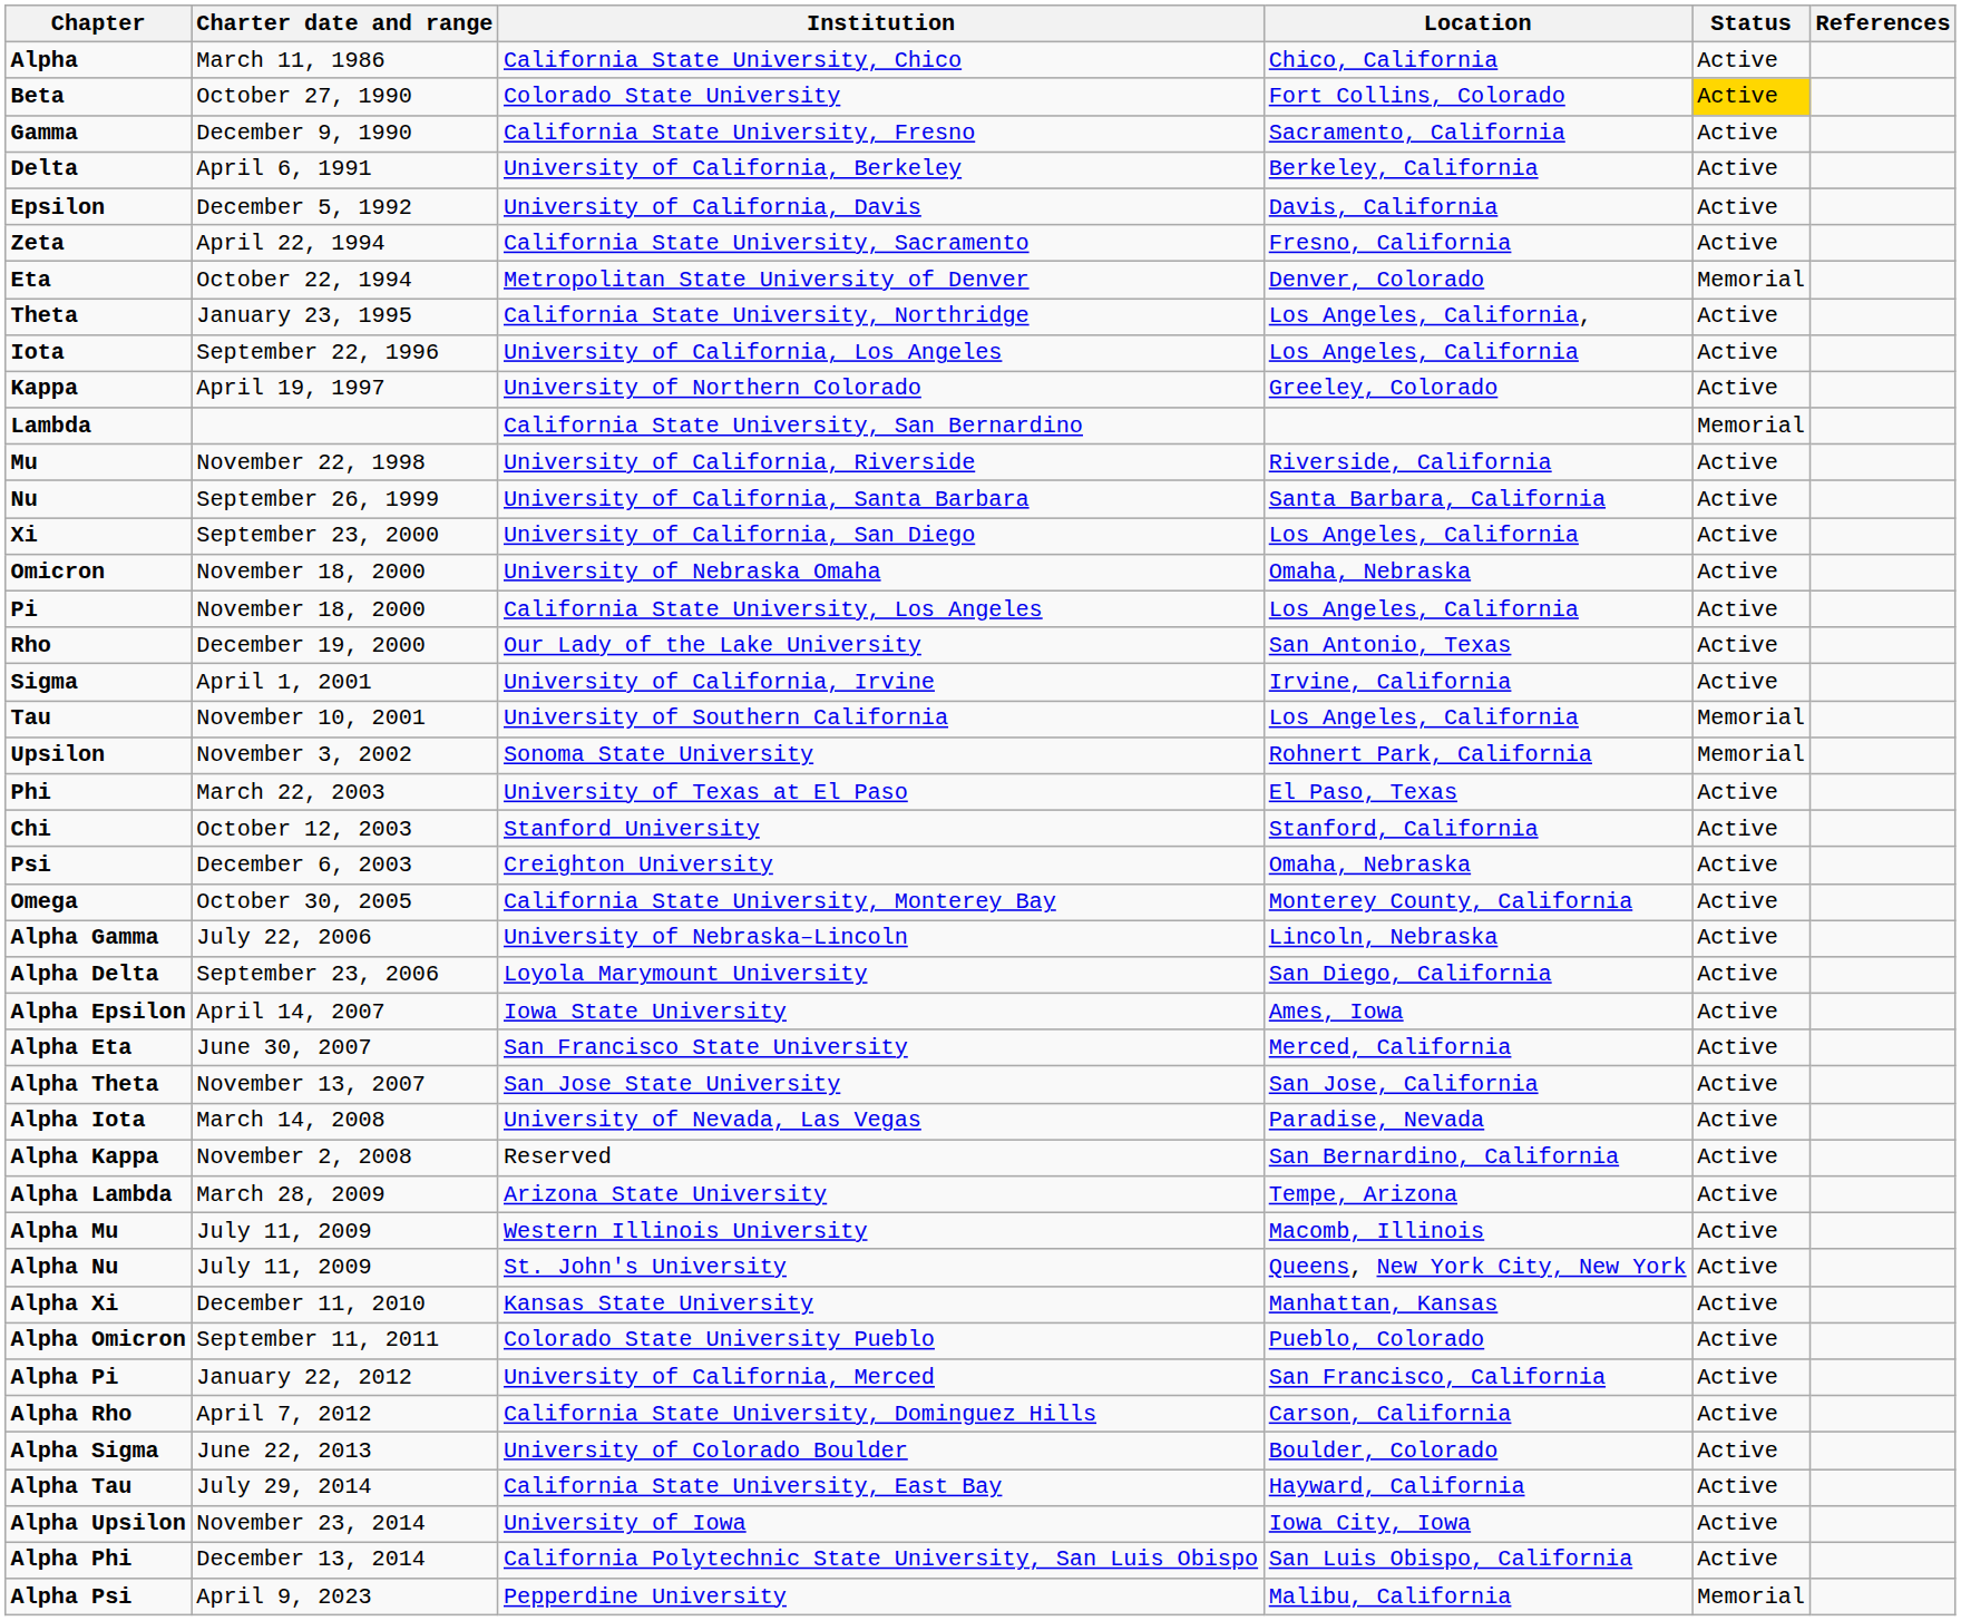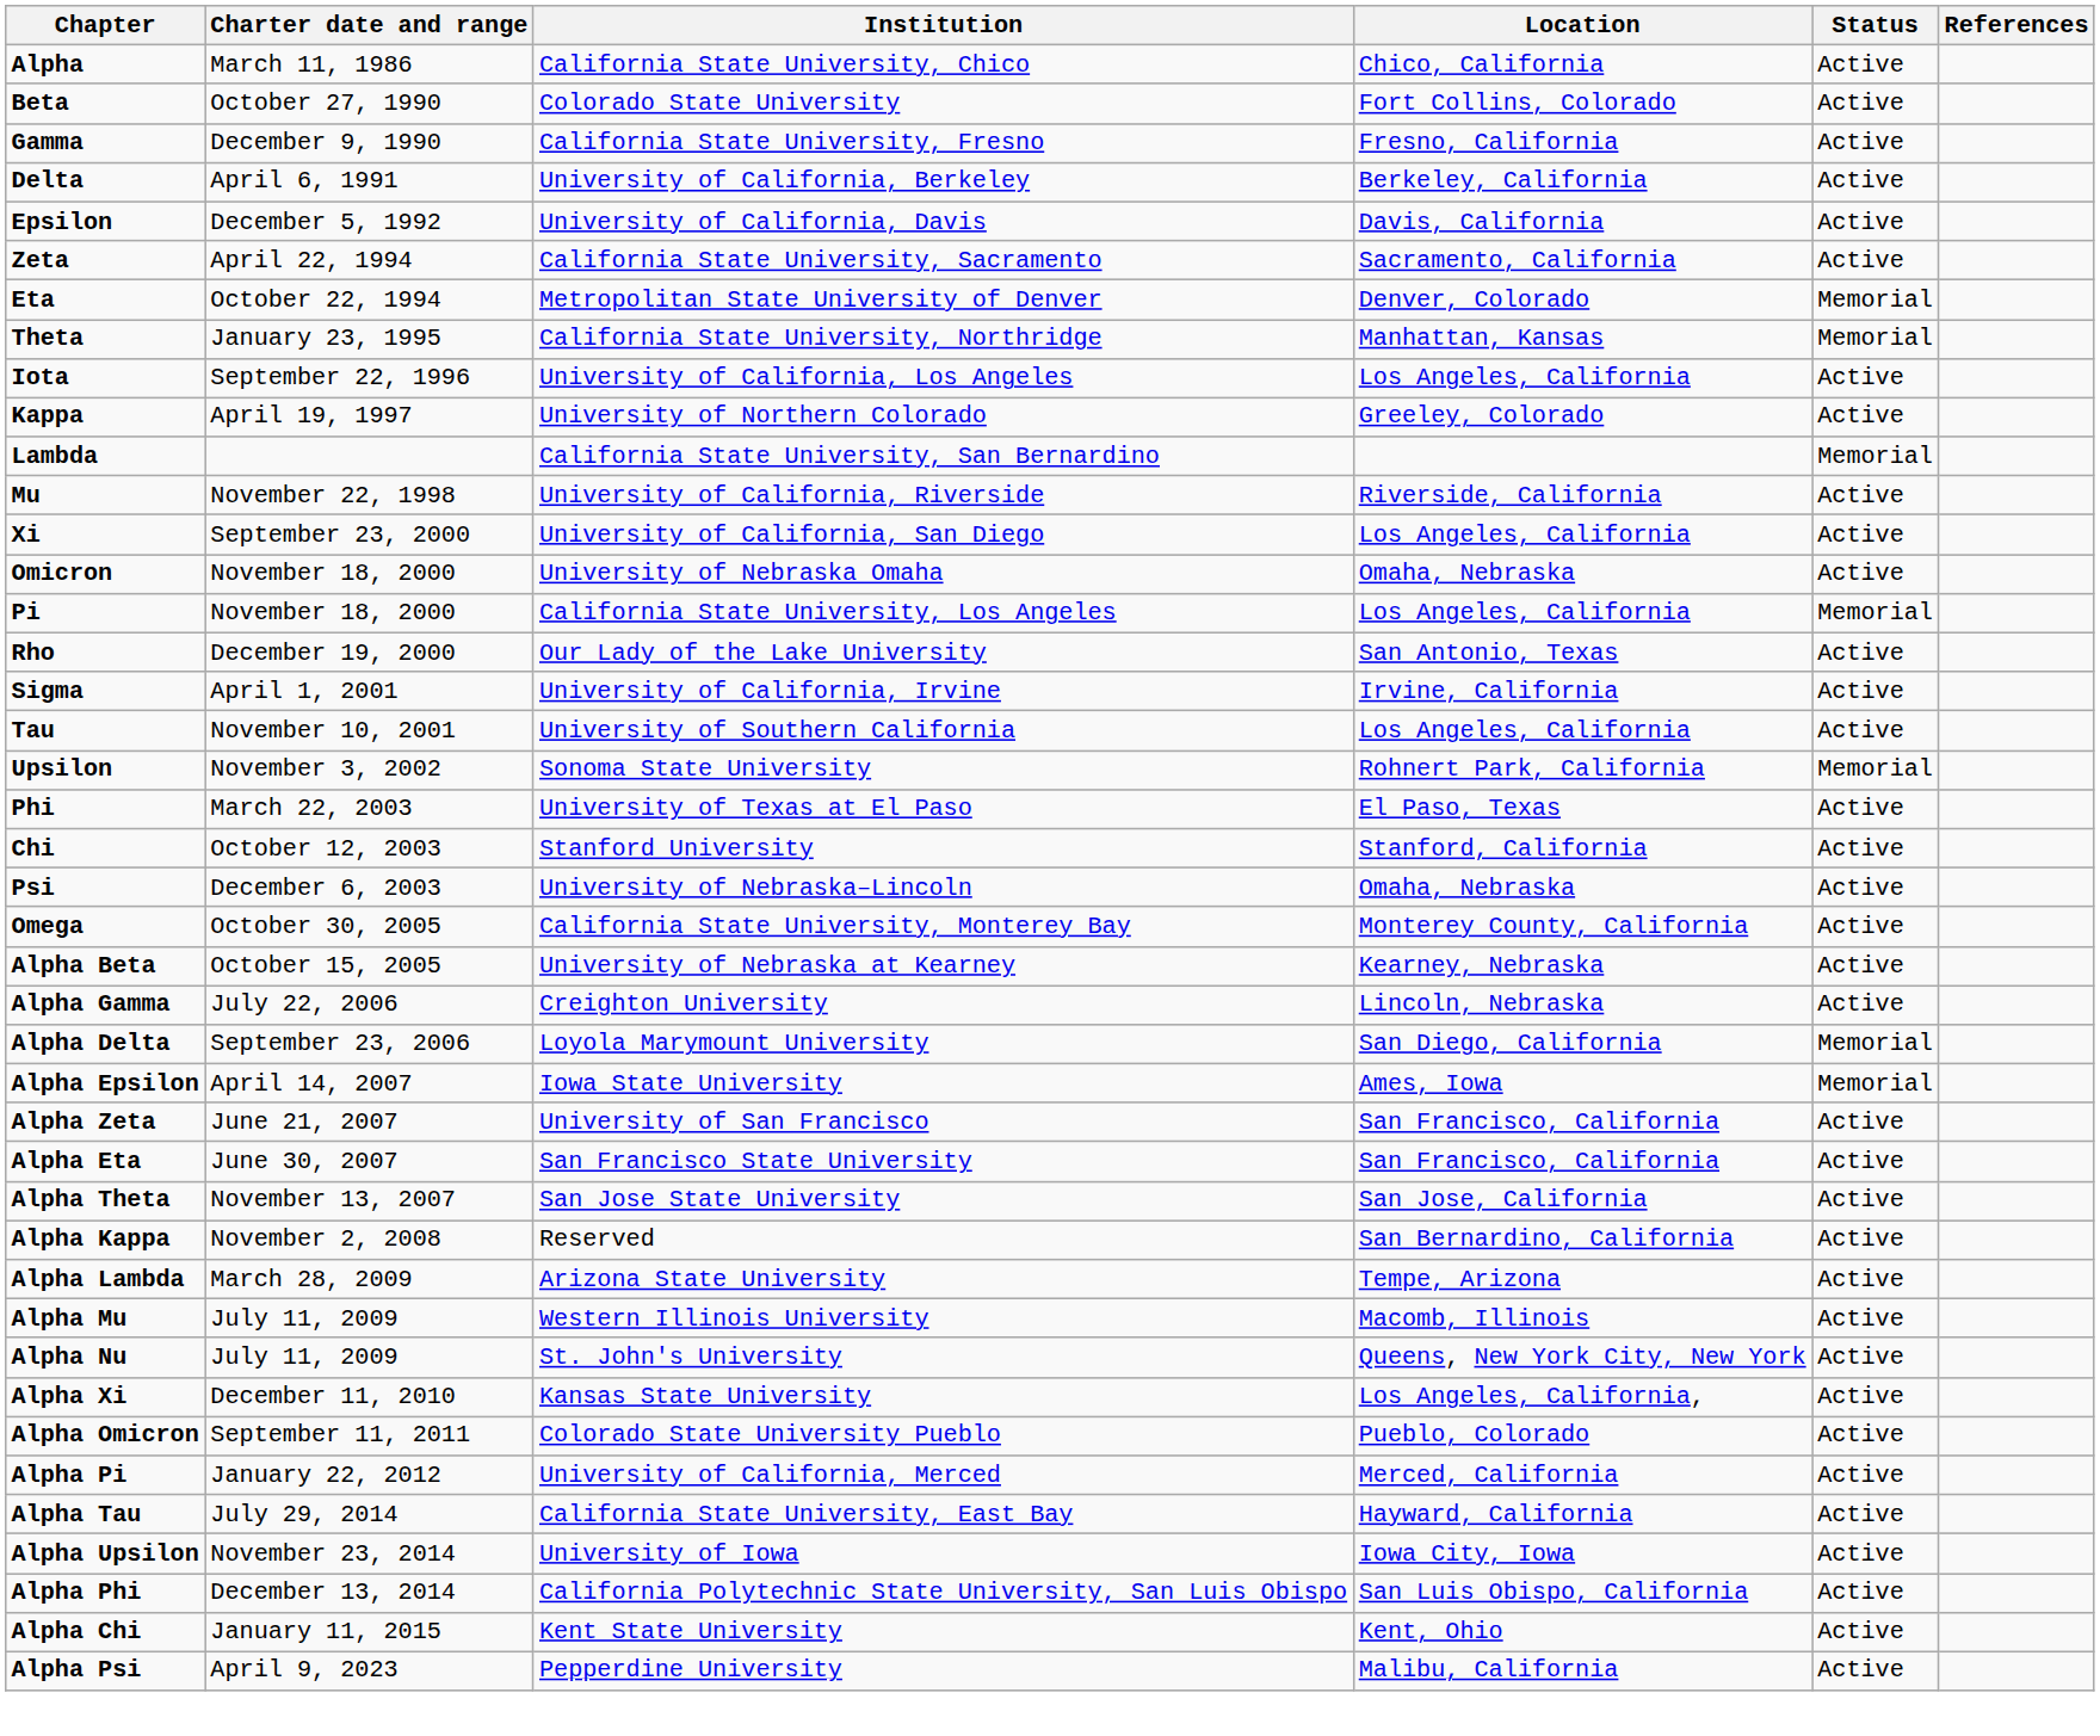Beta | Status: gold background -> no background
Gamma | Location: Sacramento, California -> Fresno, California
Zeta | Location: Fresno, California -> Sacramento, California
Theta | Location: Los Angeles, California, -> Manhattan, Kansas
Theta | Status: Active -> Memorial
- row: Nu | September 26, 1999 | University of California, Santa Barbara | Santa Barbara, California | Active
Pi | Status: Active -> Memorial
Tau | Status: Memorial -> Active
Psi | Institution: Creighton University -> University of Nebraska–Lincoln
+ row: Alpha Beta | October 15, 2005 | University of Nebraska at Kearney | Kearney, Nebraska | Active
Alpha Gamma | Institution: University of Nebraska–Lincoln -> Creighton University
Alpha Delta | Status: Active -> Memorial
Alpha Epsilon | Status: Active -> Memorial
+ row: Alpha Zeta | June 21, 2007 | University of San Francisco | San Francisco, California | Active
Alpha Eta | Location: Merced, California -> San Francisco, California
- row: Alpha Iota | March 14, 2008 | University of Nevada, Las Vegas | Paradise, Nevada | Active
Alpha Xi | Location: Manhattan, Kansas -> Los Angeles, California,
Alpha Pi | Location: San Francisco, California -> Merced, California
- row: Alpha Rho | April 7, 2012 | California State University, Dominguez Hills | Carson, California | Active
- row: Alpha Sigma | June 22, 2013 | University of Colorado Boulder | Boulder, Colorado | Active
+ row: Alpha Chi | January 11, 2015 | Kent State University | Kent, Ohio | Active
Alpha Psi | Status: Memorial -> Active
